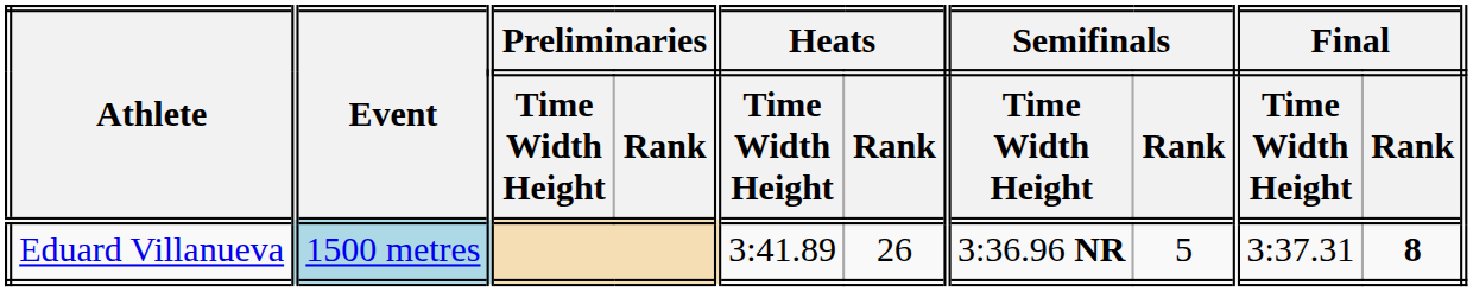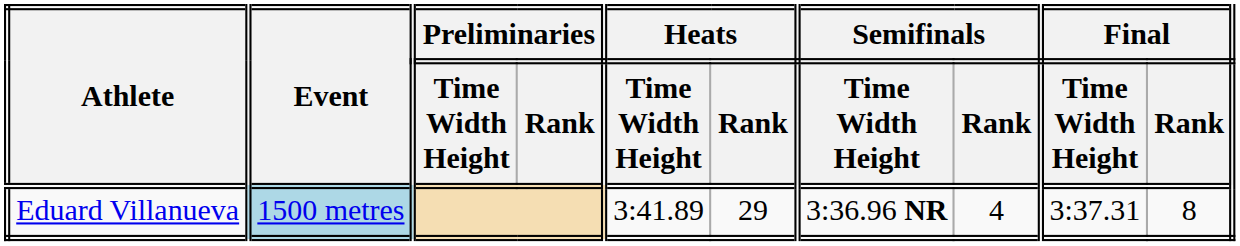Eduard Villanueva | Heats / Rank: 26 -> 29
Eduard Villanueva | Semifinals / Rank: 5 -> 4
Eduard Villanueva | Final / Rank: bold -> normal
